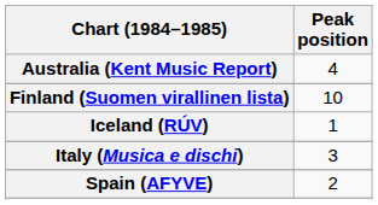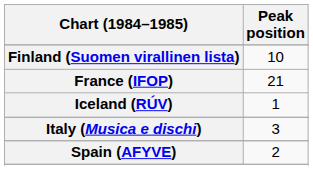- row: Australia (Kent Music Report) | 4
+ row: France (IFOP) | 21
